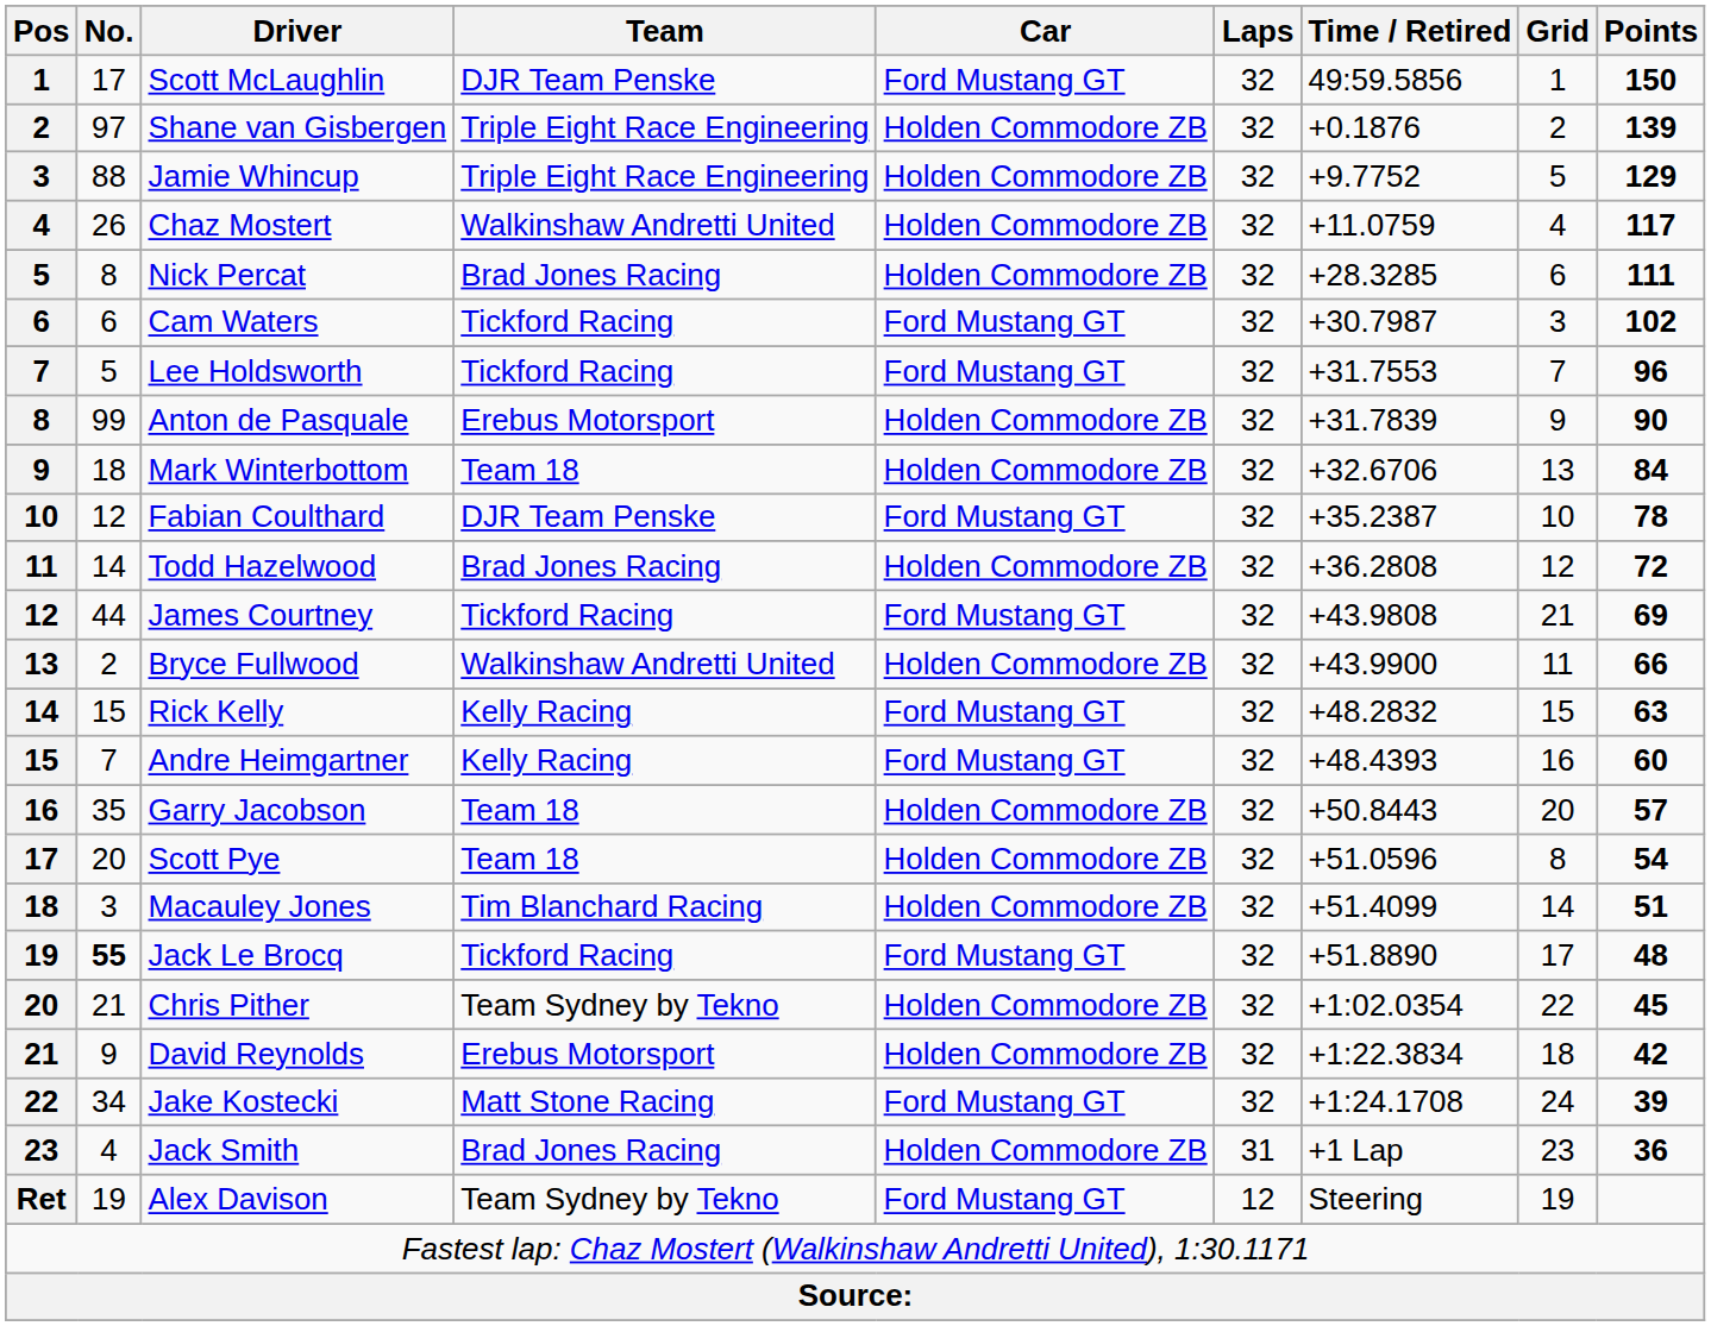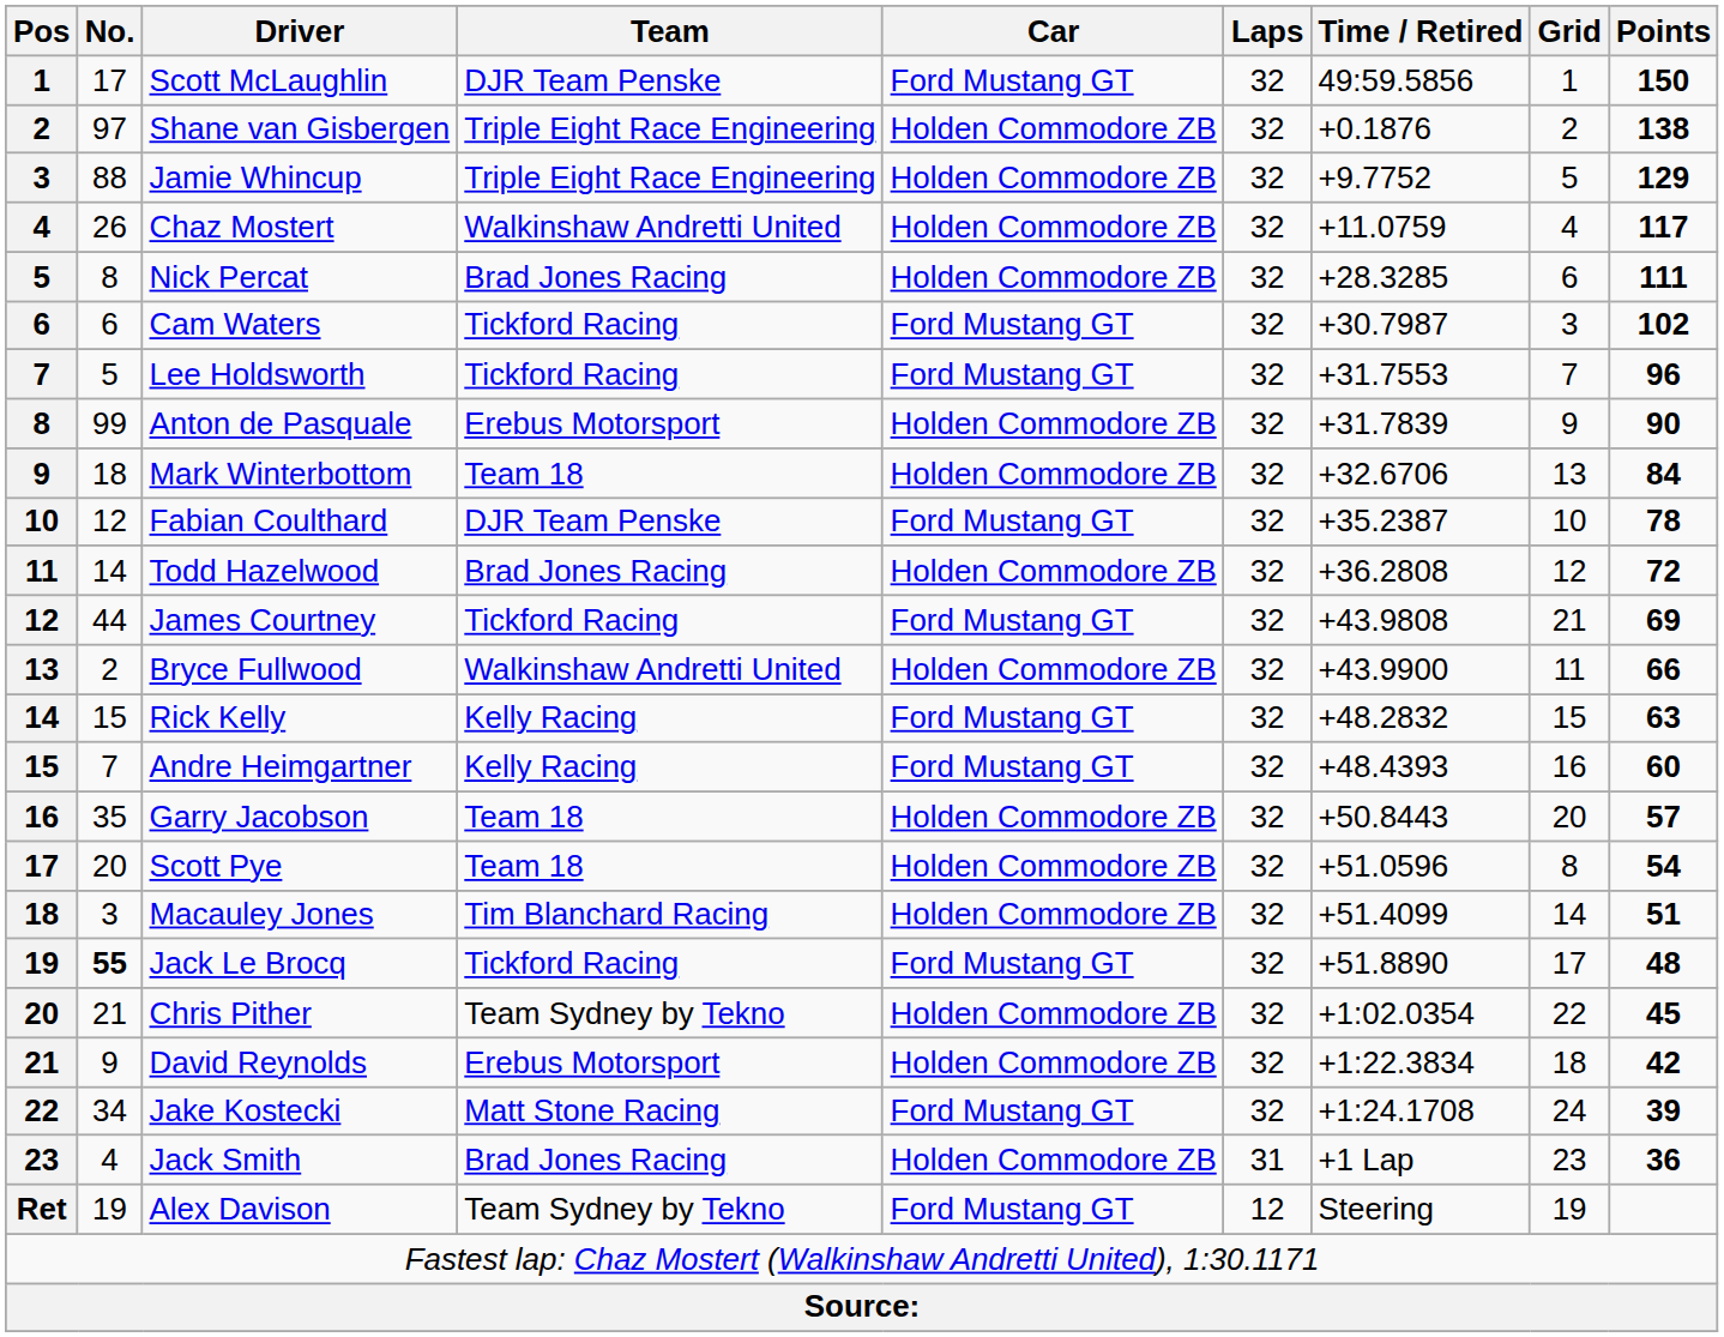Shane van Gisbergen | Points: 139 -> 138
